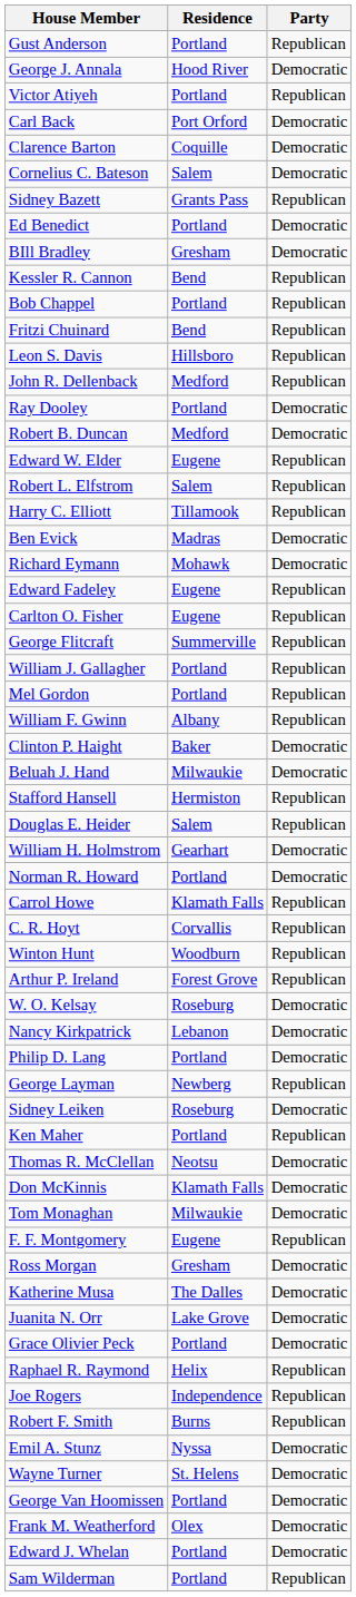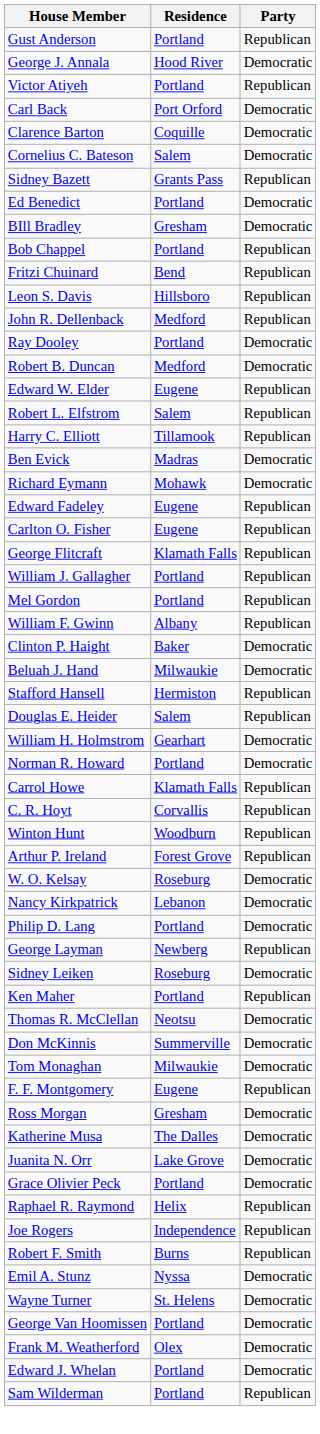- row: Kessler R. Cannon | Bend | Republican
George Flitcraft | Residence: Summerville -> Klamath Falls
Don McKinnis | Residence: Klamath Falls -> Summerville
